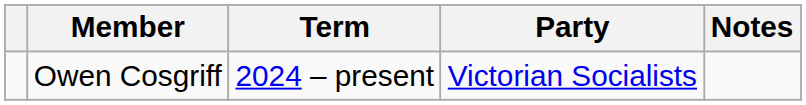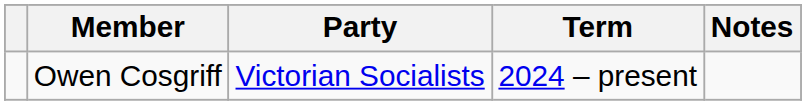columns swapped: Party <-> Term
